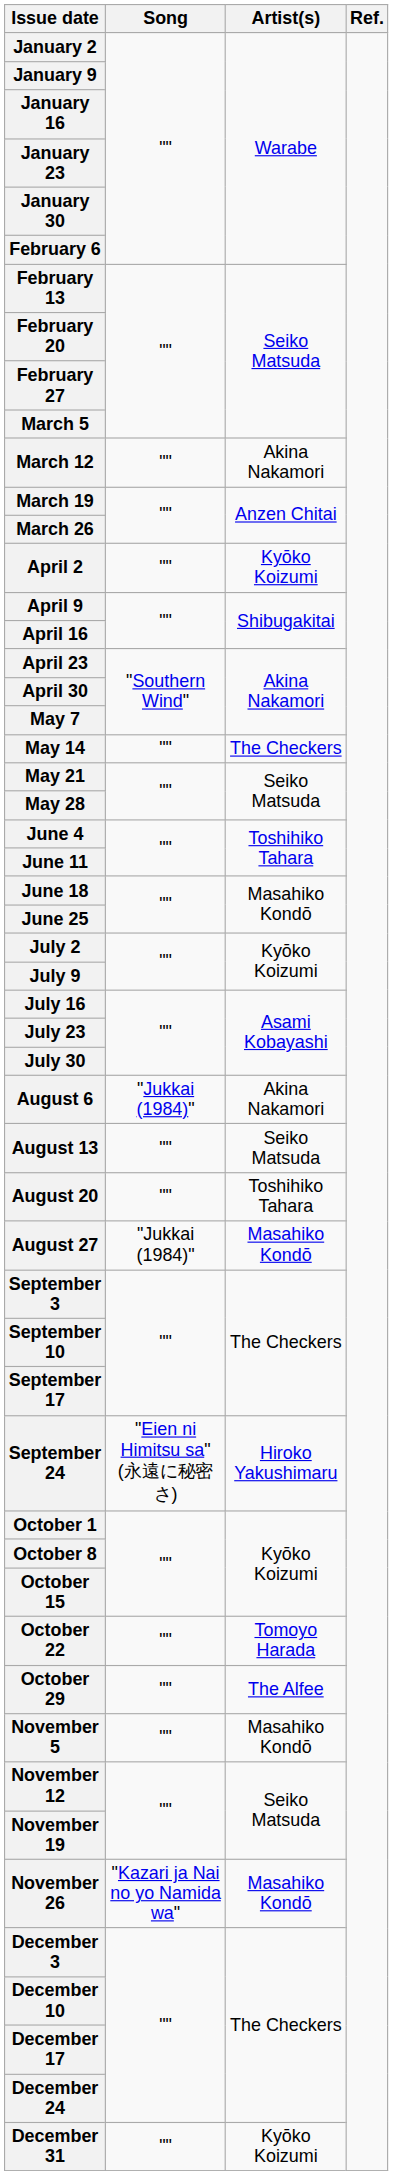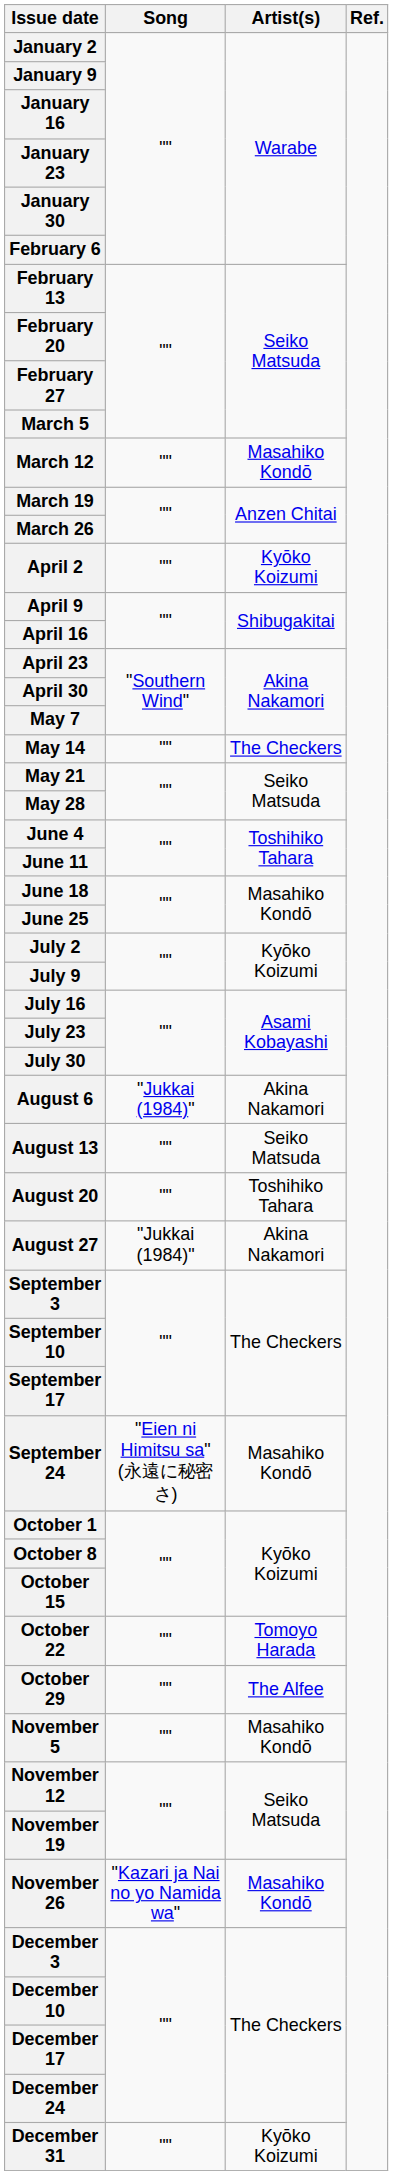March 12 | Artist(s): Akina Nakamori -> Masahiko Kondō
August 27 | Artist(s): Masahiko Kondō -> Akina Nakamori
September 24 | Artist(s): Hiroko Yakushimaru -> Masahiko Kondō
